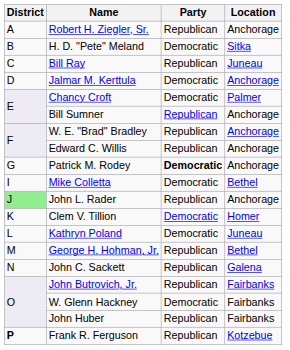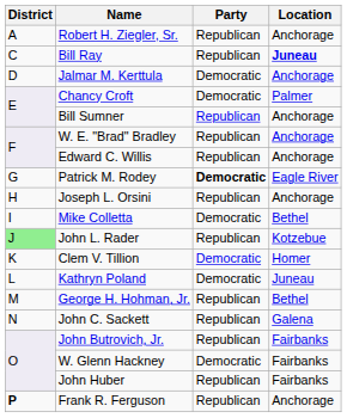- row: B | H. D. "Pete" Meland | Democratic | Sitka
Bill Ray | Location: normal -> bold
Patrick M. Rodey | Location: Anchorage -> Eagle River
+ row: H | Joseph L. Orsini | Republican | Anchorage
John L. Rader | Location: Anchorage -> Kotzebue
Frank R. Ferguson | Location: Kotzebue -> Anchorage
